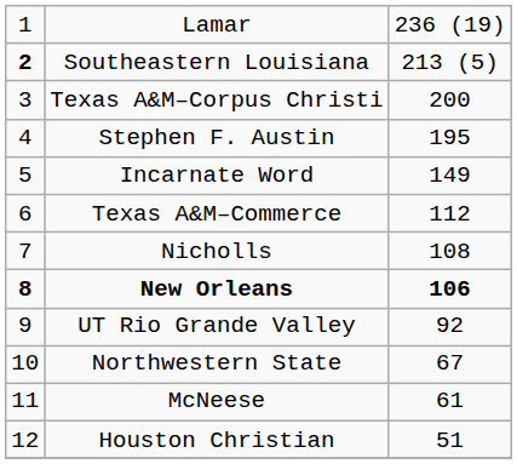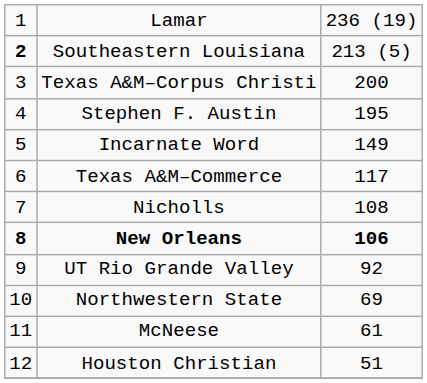Texas A&M–Commerce | column 3: 112 -> 117
Northwestern State | column 3: 67 -> 69
